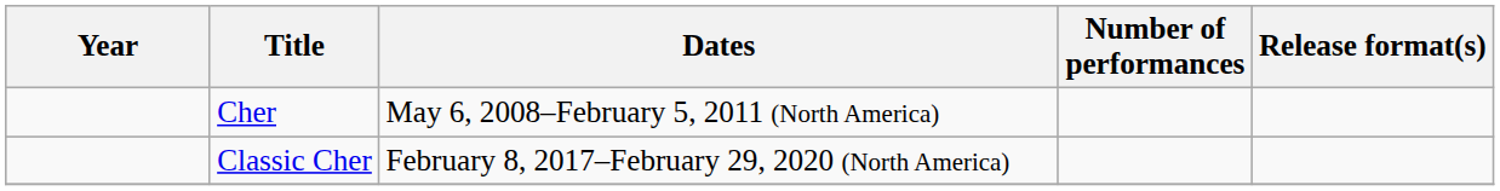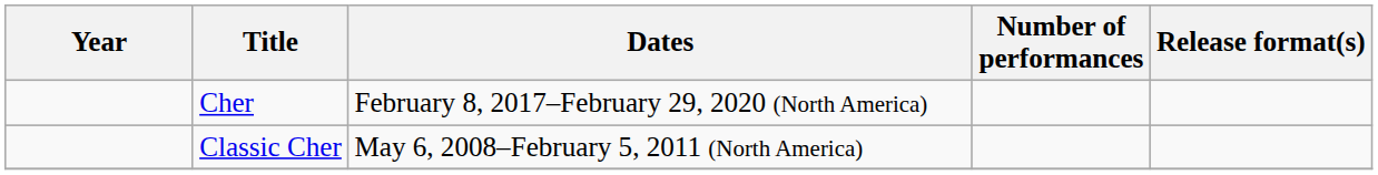Cher | Dates: May 6, 2008–February 5, 2011 (North America) -> February 8, 2017–February 29, 2020 (North America)
Classic Cher | Dates: February 8, 2017–February 29, 2020 (North America) -> May 6, 2008–February 5, 2011 (North America)
